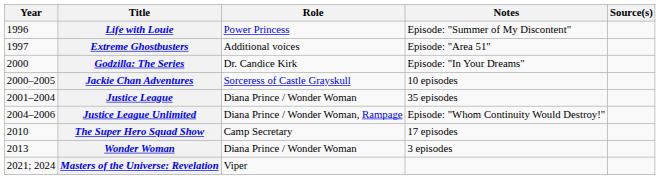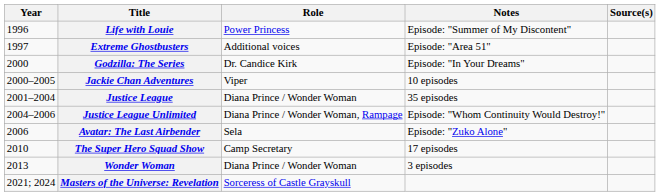Jackie Chan Adventures | Role: Sorceress of Castle Grayskull -> Viper
+ row: 2006 | Avatar: The Last Airbender | Sela | Episode: "Zuko Alone"
Masters of the Universe: Revelation | Role: Viper -> Sorceress of Castle Grayskull
